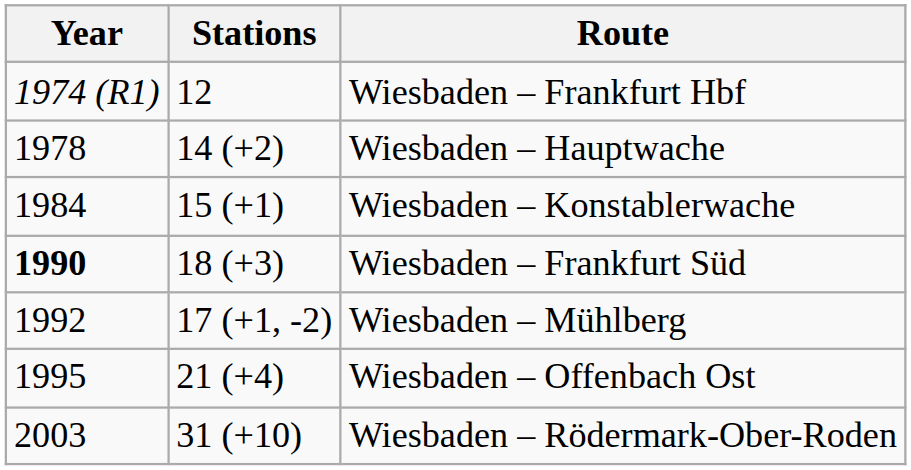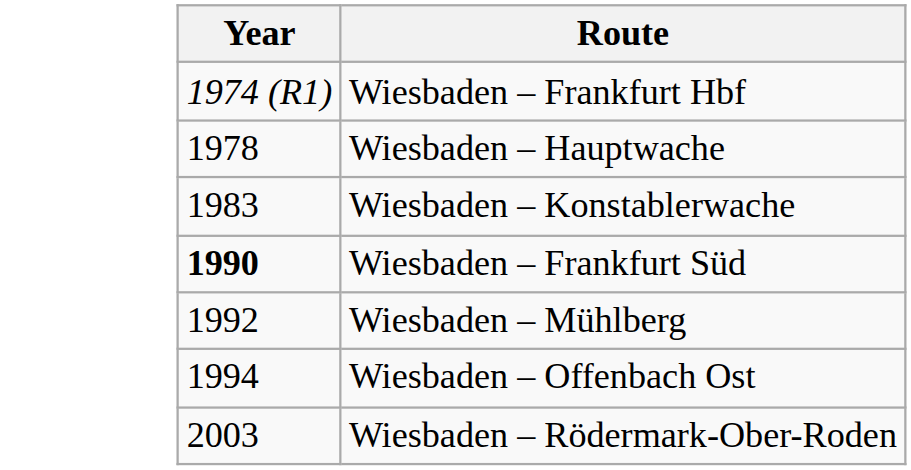- column: Stations | 12 | 14 (+2) | 15 (+1) | 18 (+3) | 17 (+1, -2) | 21 (+4) | 31 (+10)
Wiesbaden – Konstablerwache | Year: 1984 -> 1983
Wiesbaden – Offenbach Ost | Year: 1995 -> 1994
